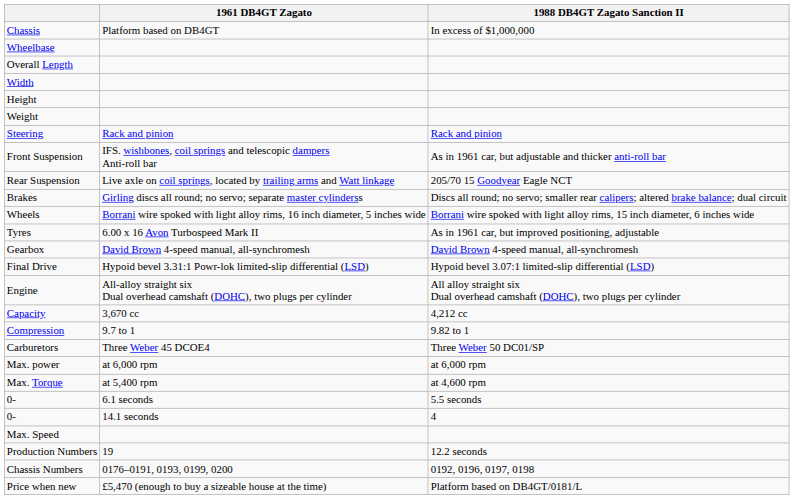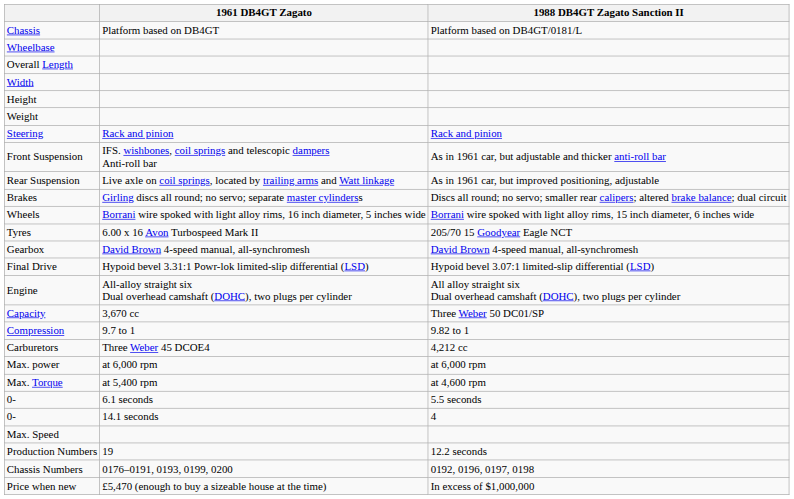Chassis | 1988 DB4GT Zagato Sanction II: In excess of $1,000,000 -> Platform based on DB4GT/0181/L
Rear Suspension | 1988 DB4GT Zagato Sanction II: 205/70 15 Goodyear Eagle NCT -> As in 1961 car, but improved positioning, adjustable
Tyres | 1988 DB4GT Zagato Sanction II: As in 1961 car, but improved positioning, adjustable -> 205/70 15 Goodyear Eagle NCT
Capacity | 1988 DB4GT Zagato Sanction II: 4,212 cc -> Three Weber 50 DC01/SP
Carburetors | 1988 DB4GT Zagato Sanction II: Three Weber 50 DC01/SP -> 4,212 cc
Price when new | 1988 DB4GT Zagato Sanction II: Platform based on DB4GT/0181/L -> In excess of $1,000,000
